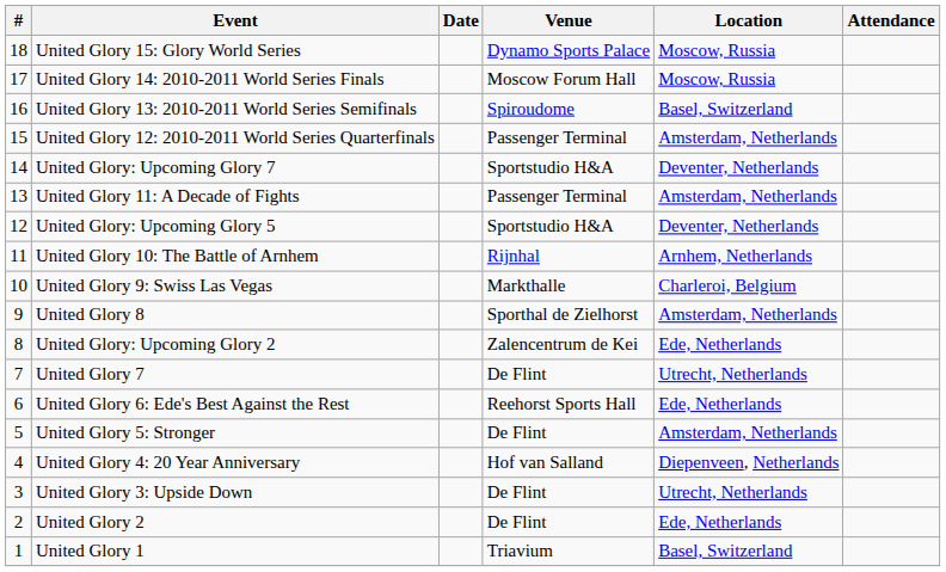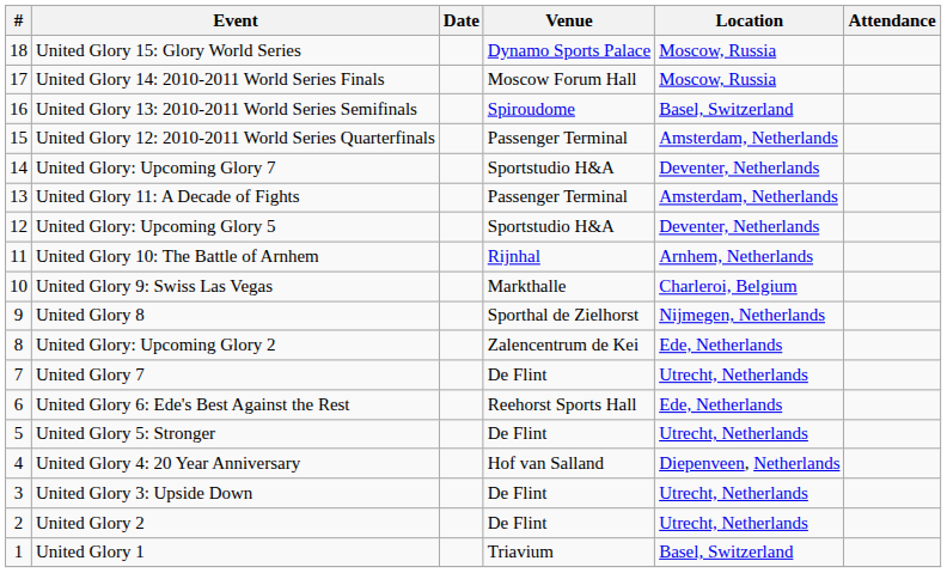United Glory 8 | Location: Amsterdam, Netherlands -> Nijmegen, Netherlands
United Glory 5: Stronger | Location: Amsterdam, Netherlands -> Utrecht, Netherlands
United Glory 2 | Location: Ede, Netherlands -> Utrecht, Netherlands
